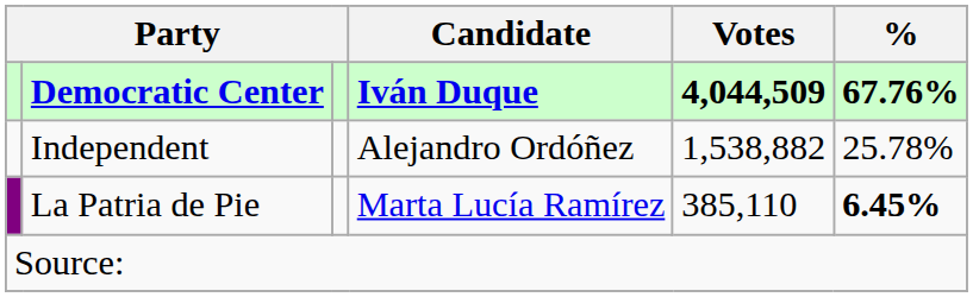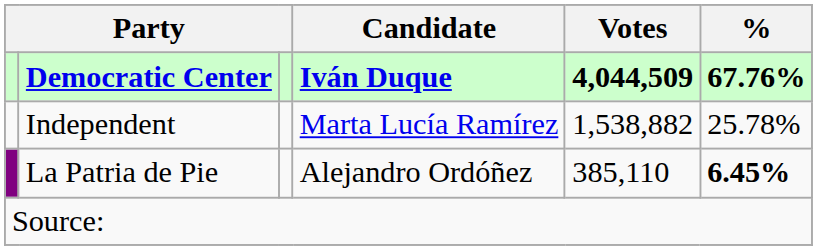Independent | Candidate: Alejandro Ordóñez -> Marta Lucía Ramírez
La Patria de Pie | Candidate: Marta Lucía Ramírez -> Alejandro Ordóñez
